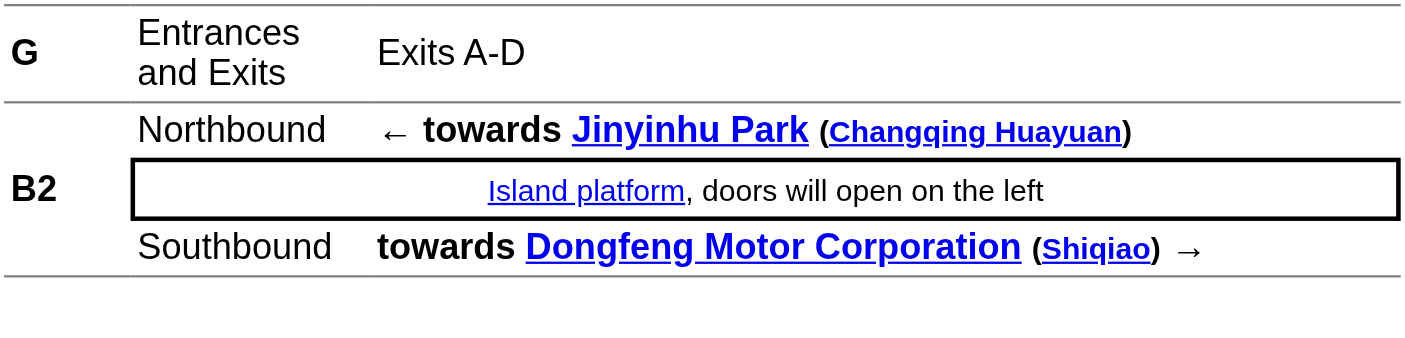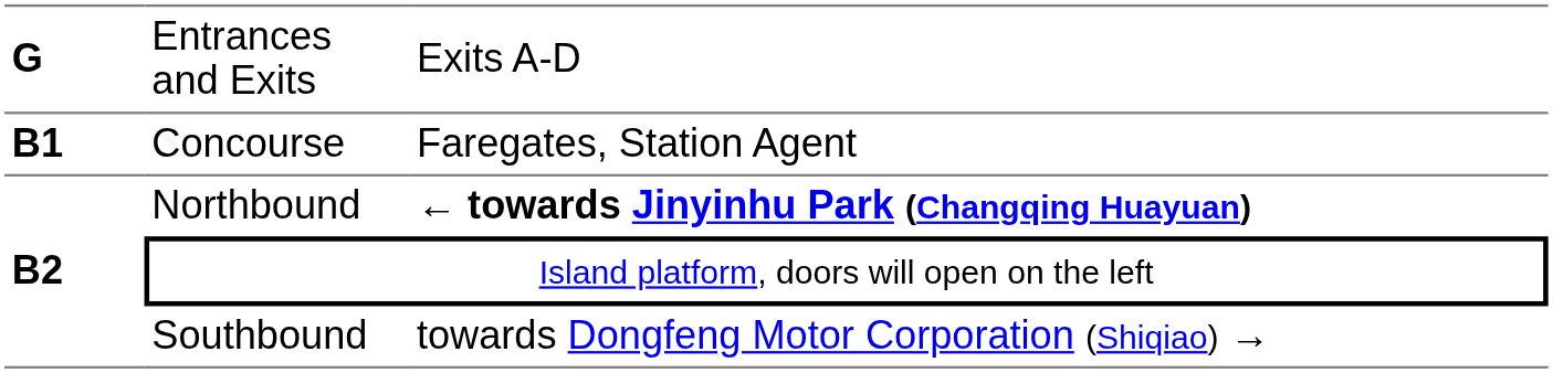+ row: B1 | Concourse | Faregates, Station Agent
Southbound | column 3: bold -> normal
